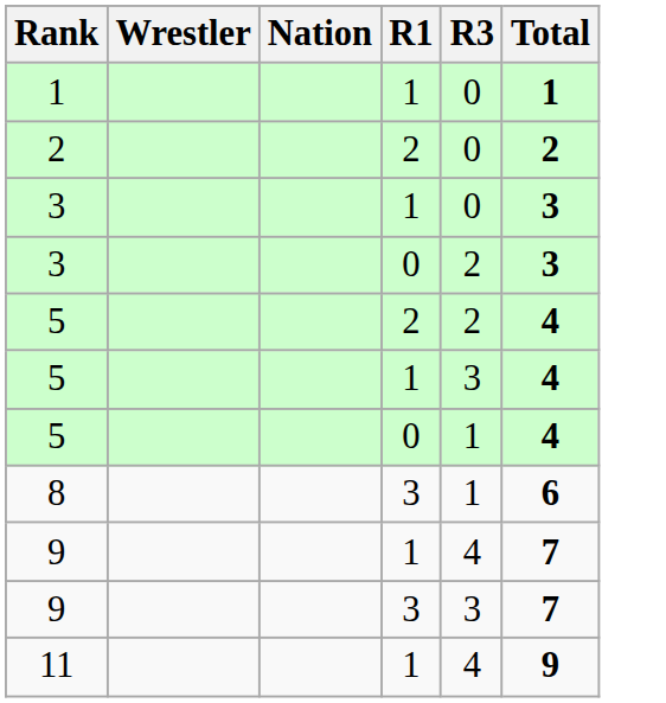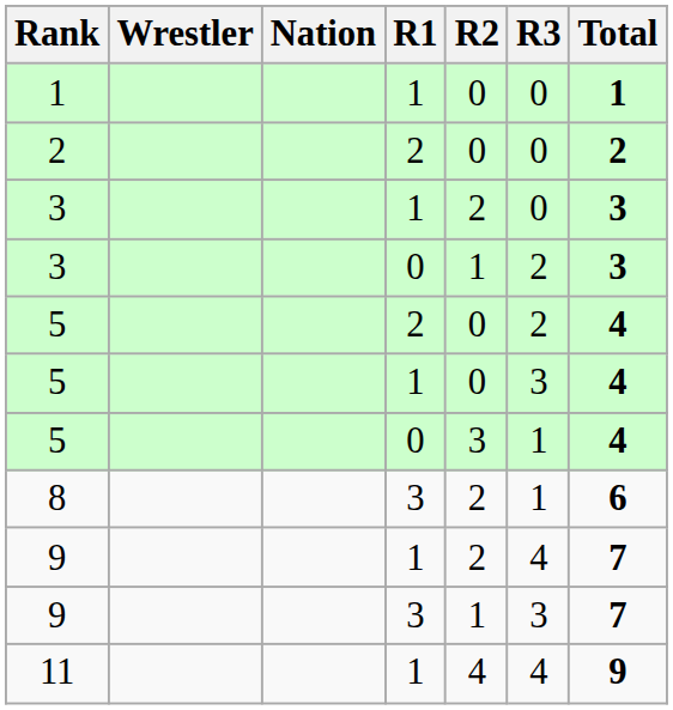+ column: R2 | 0 | 0 | 2 | 1 | 0 | 0 | 3 | 2 | 2 | 1 | 4
